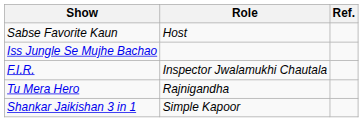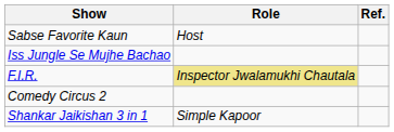F.I.R. | Role: no background -> khaki background
+ row: Comedy Circus 2
- row: Tu Mera Hero | Rajnigandha
